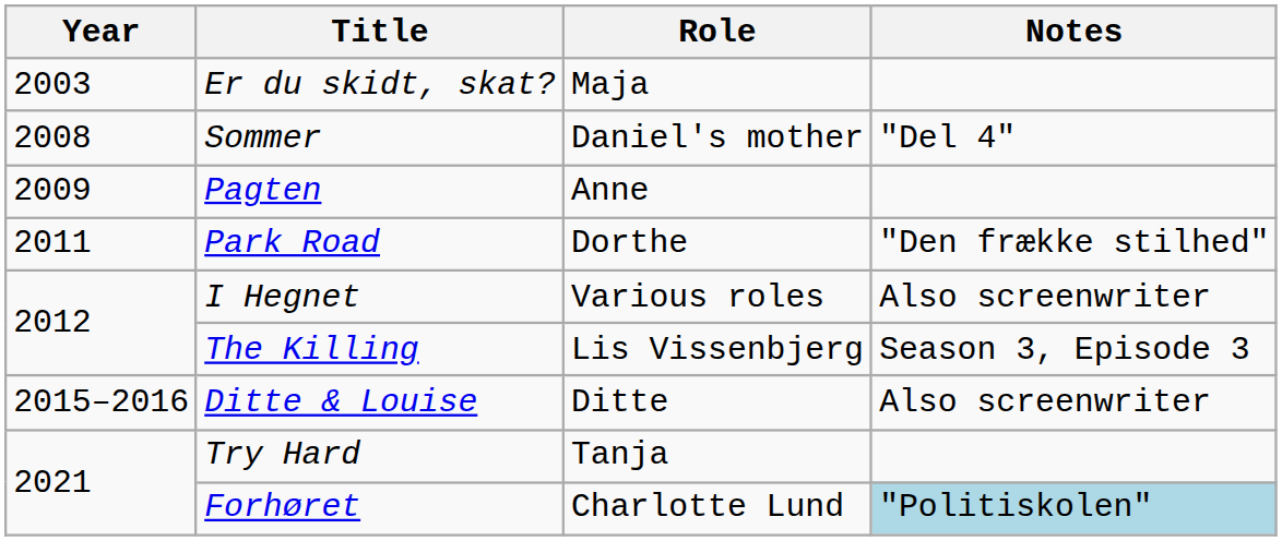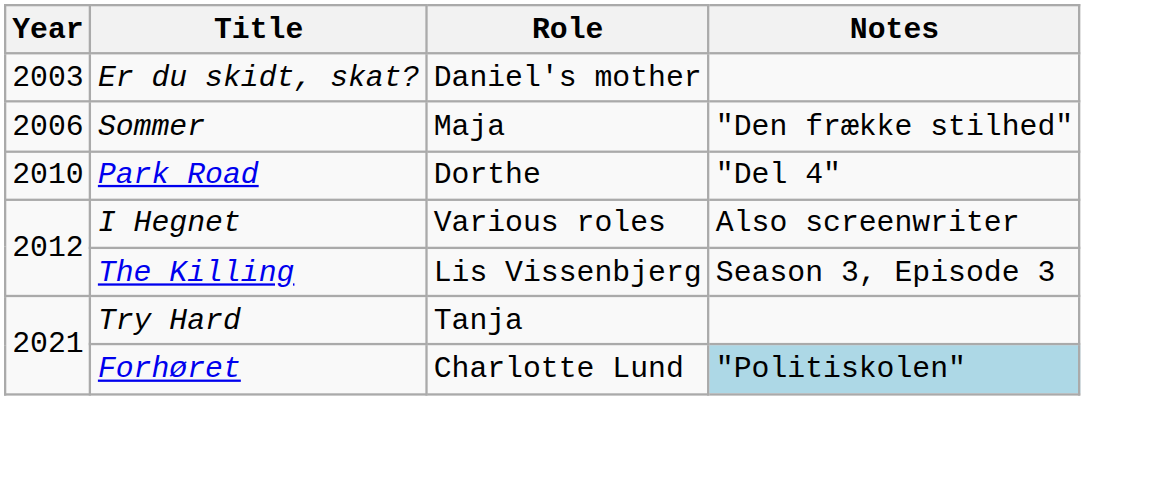Er du skidt, skat? | Role: Maja -> Daniel's mother
Sommer | Year: 2008 -> 2006
Sommer | Role: Daniel's mother -> Maja
Sommer | Notes: "Del 4" -> "Den frække stilhed"
- row: 2009 | Pagten | Anne
Park Road | Year: 2011 -> 2010
Park Road | Notes: "Den frække stilhed" -> "Del 4"
- row: 2015–2016 | Ditte & Louise | Ditte | Also screenwriter
